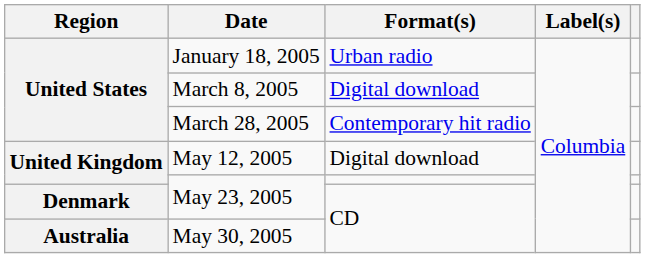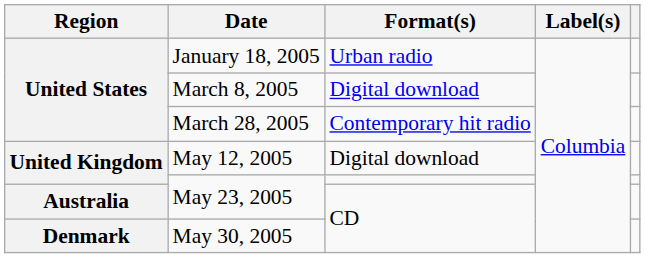May 23, 2005 / CD | Region: Denmark -> Australia
May 30, 2005 | Region: Australia -> Denmark
